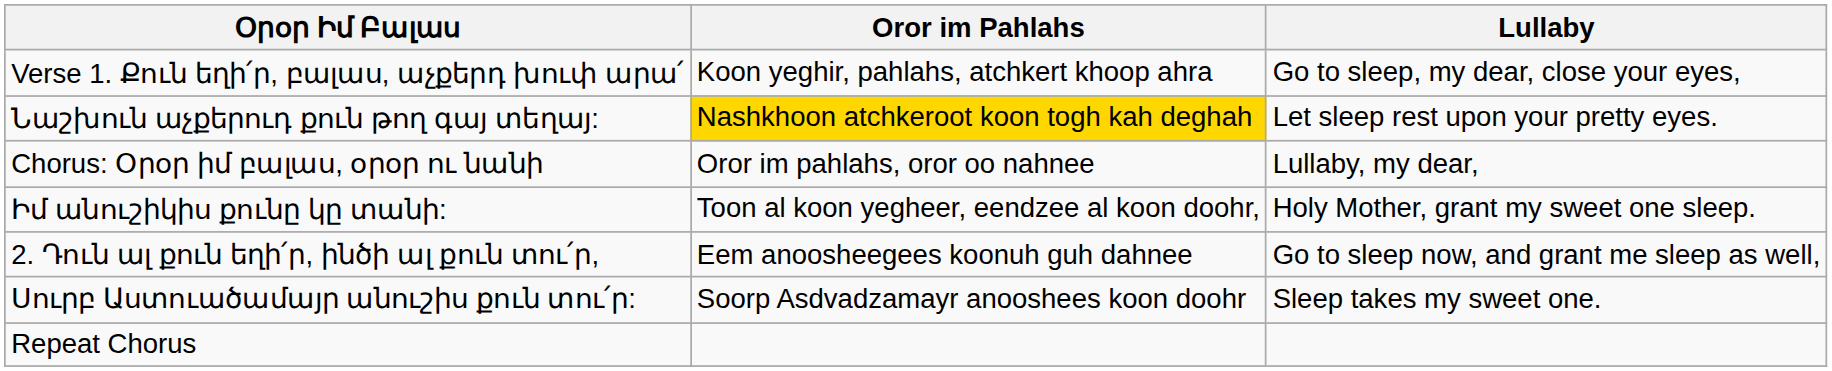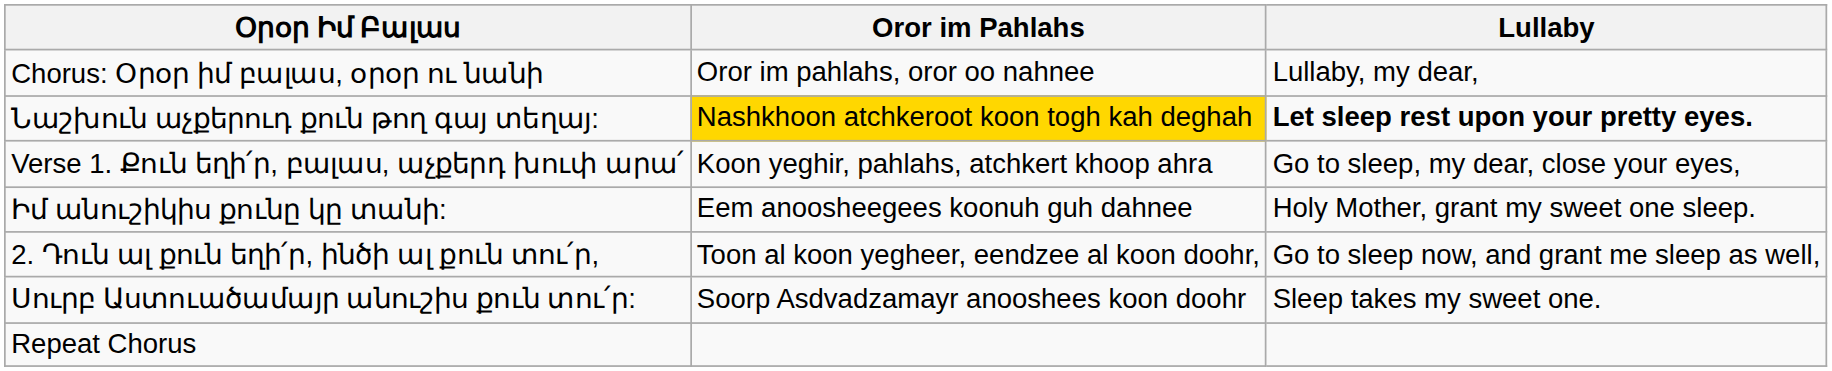rows swapped: Verse 1. Քուն եղի՛ր, բալաս, աչքերդ խուփ արա՛ <-> Chorus: Օրօր իմ բալաս, օրօր ու նանի
Նաշխուն աչքերուդ քուն թող գայ տեղայ: | Lullaby: normal -> bold
Իմ անուշիկիս քունը կը տանի: | Oror im Pahlahs: Toon al koon yegheer, eendzee al koon doohr, -> Eem anoosheegees koonuh guh dahnee
2. Դուն ալ քուն եղի՛ր, ինծի ալ քուն տու՛ր, | Oror im Pahlahs: Eem anoosheegees koonuh guh dahnee -> Toon al koon yegheer, eendzee al koon doohr,
